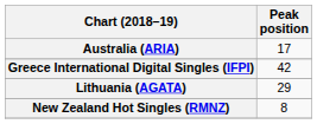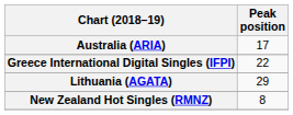Greece International Digital Singles (IFPI) | Peak position: 42 -> 22
